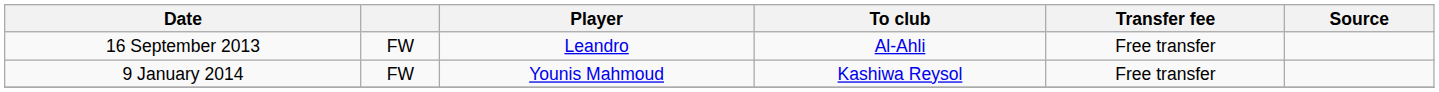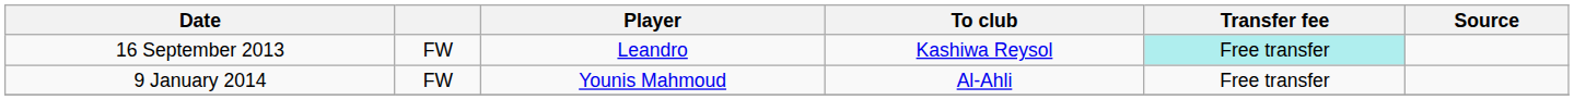16 September 2013 | To club: Al-Ahli -> Kashiwa Reysol
16 September 2013 | Transfer fee: no background -> paleturquoise background
9 January 2014 | To club: Kashiwa Reysol -> Al-Ahli
